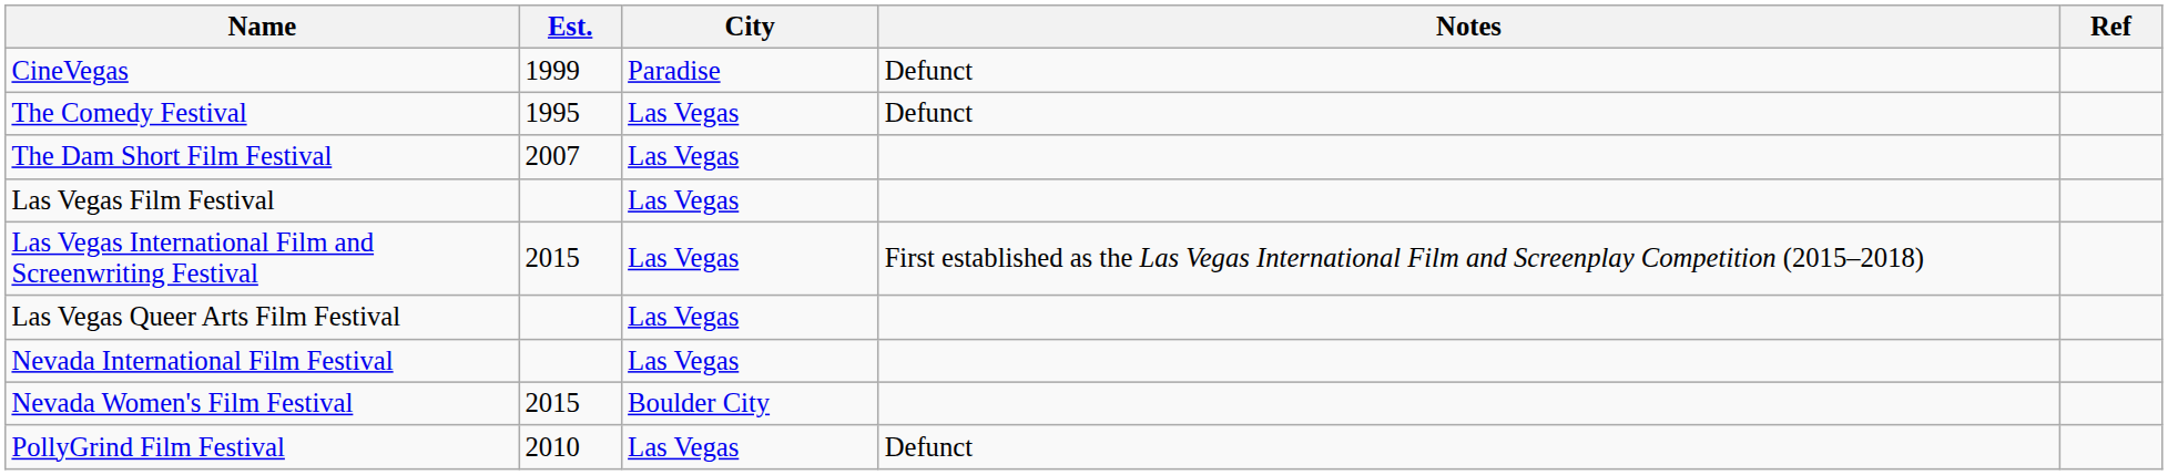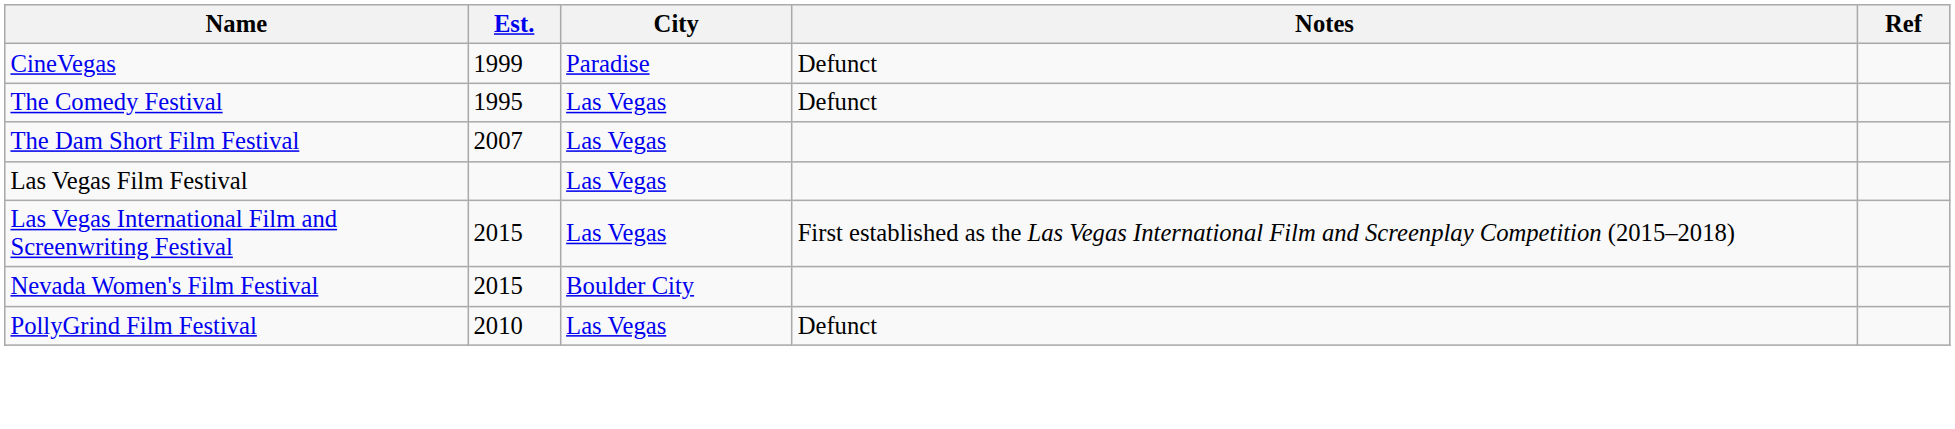- row: Las Vegas Queer Arts Film Festival | Las Vegas
- row: Nevada International Film Festival | Las Vegas
